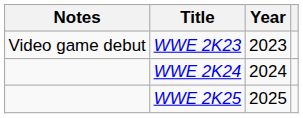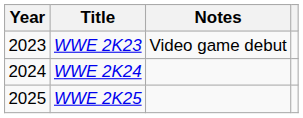columns swapped: Year <-> Notes
